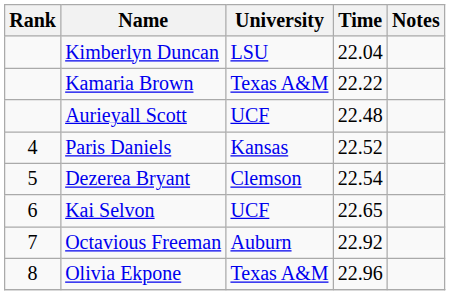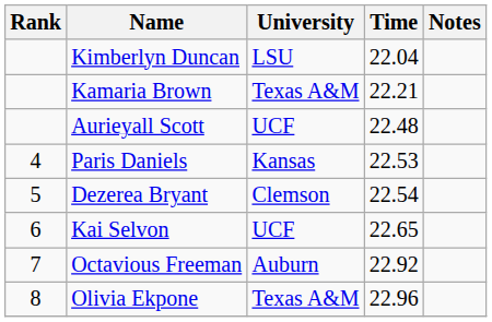Kamaria Brown | Time: 22.22 -> 22.21
Paris Daniels | Time: 22.52 -> 22.53
